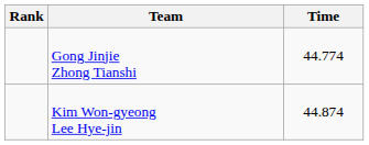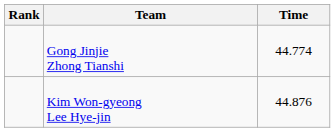Kim Won-gyeong Lee Hye-jin | Time: 44.874 -> 44.876
